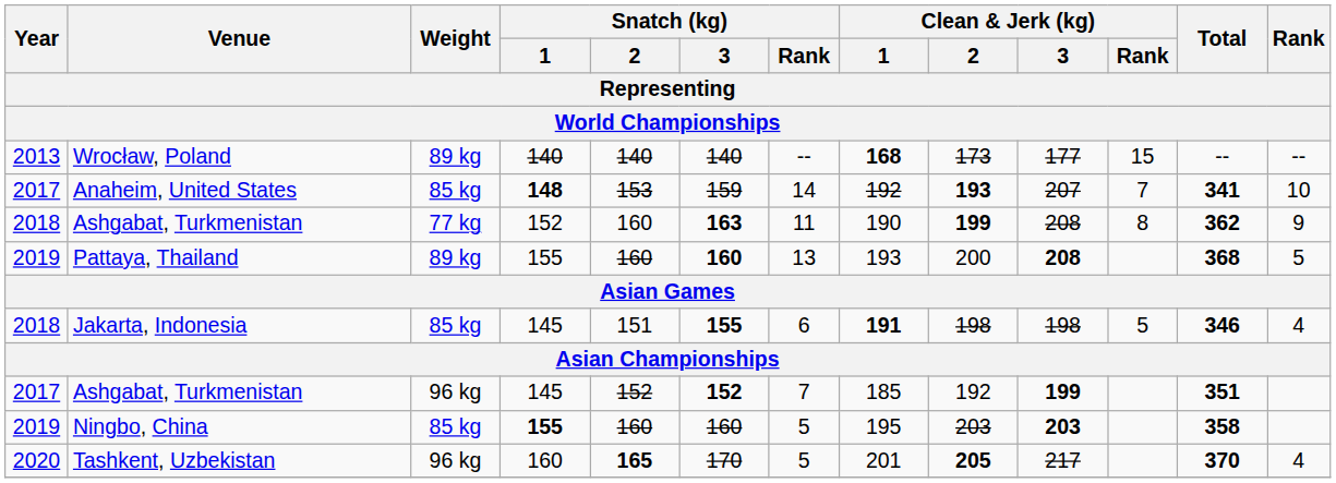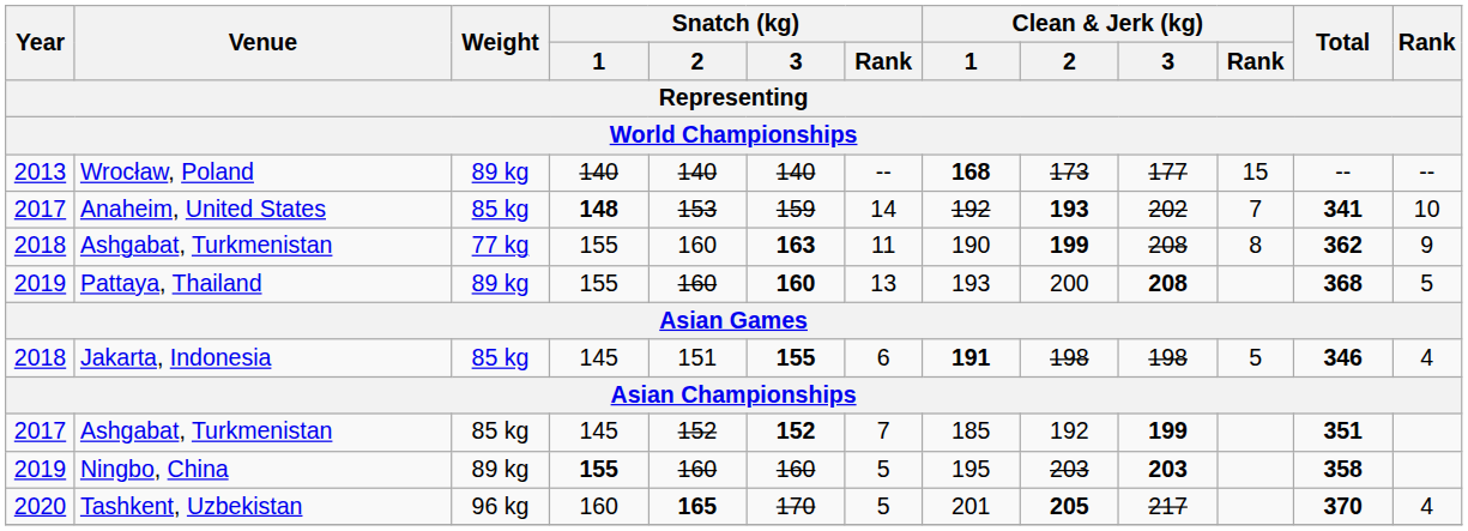Anaheim, United States | Clean & Jerk (kg) / 3: 207 -> 202
2018 / Ashgabat, Turkmenistan | Snatch (kg) / 1: 152 -> 155
2017 / Ashgabat, Turkmenistan | Weight: 96 kg -> 85 kg
Ningbo, China | Weight: 85 kg -> 89 kg
